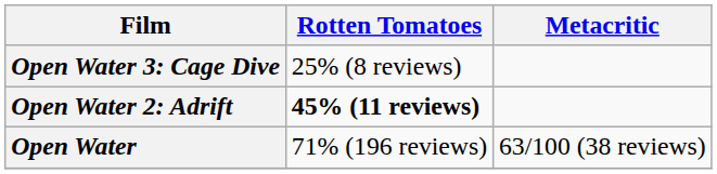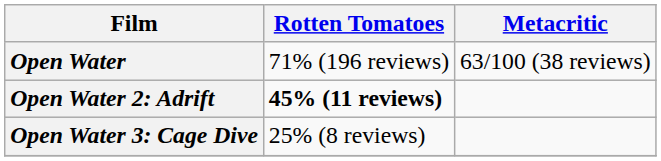rows swapped: Open Water <-> Open Water 3: Cage Dive
